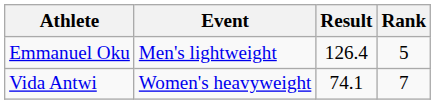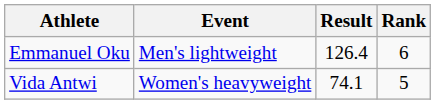Emmanuel Oku | Rank: 5 -> 6
Vida Antwi | Rank: 7 -> 5
